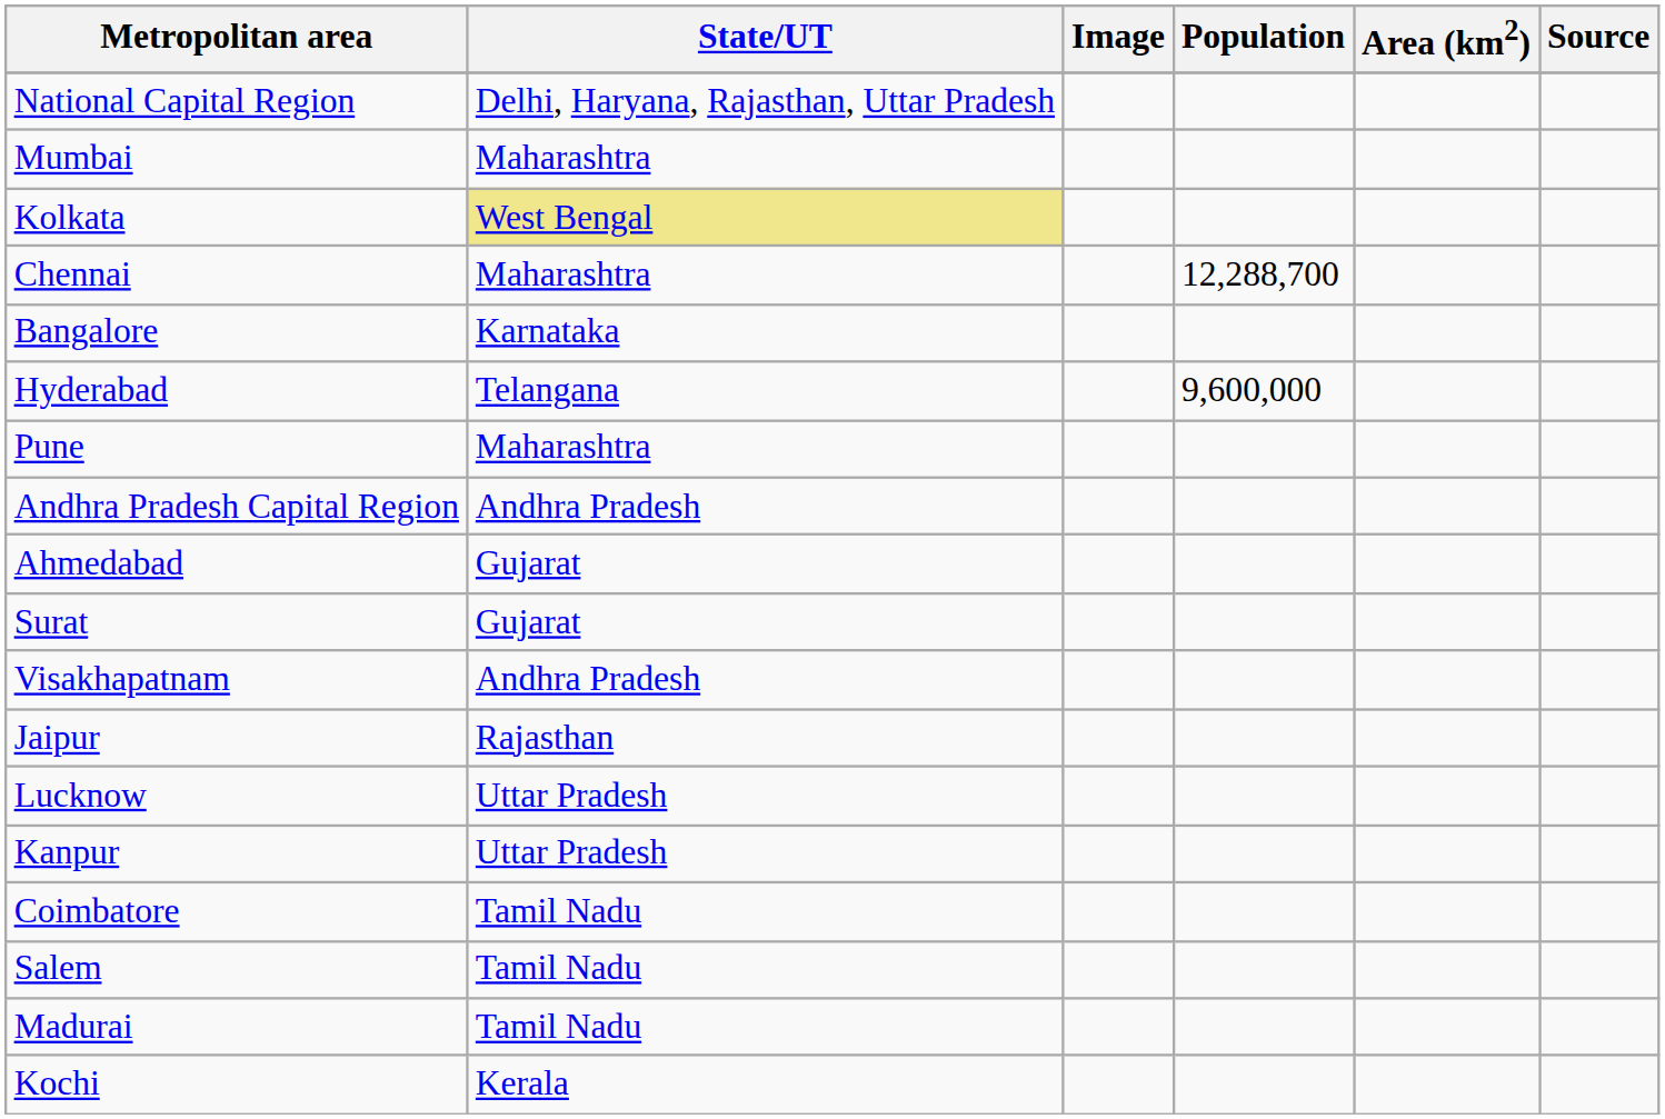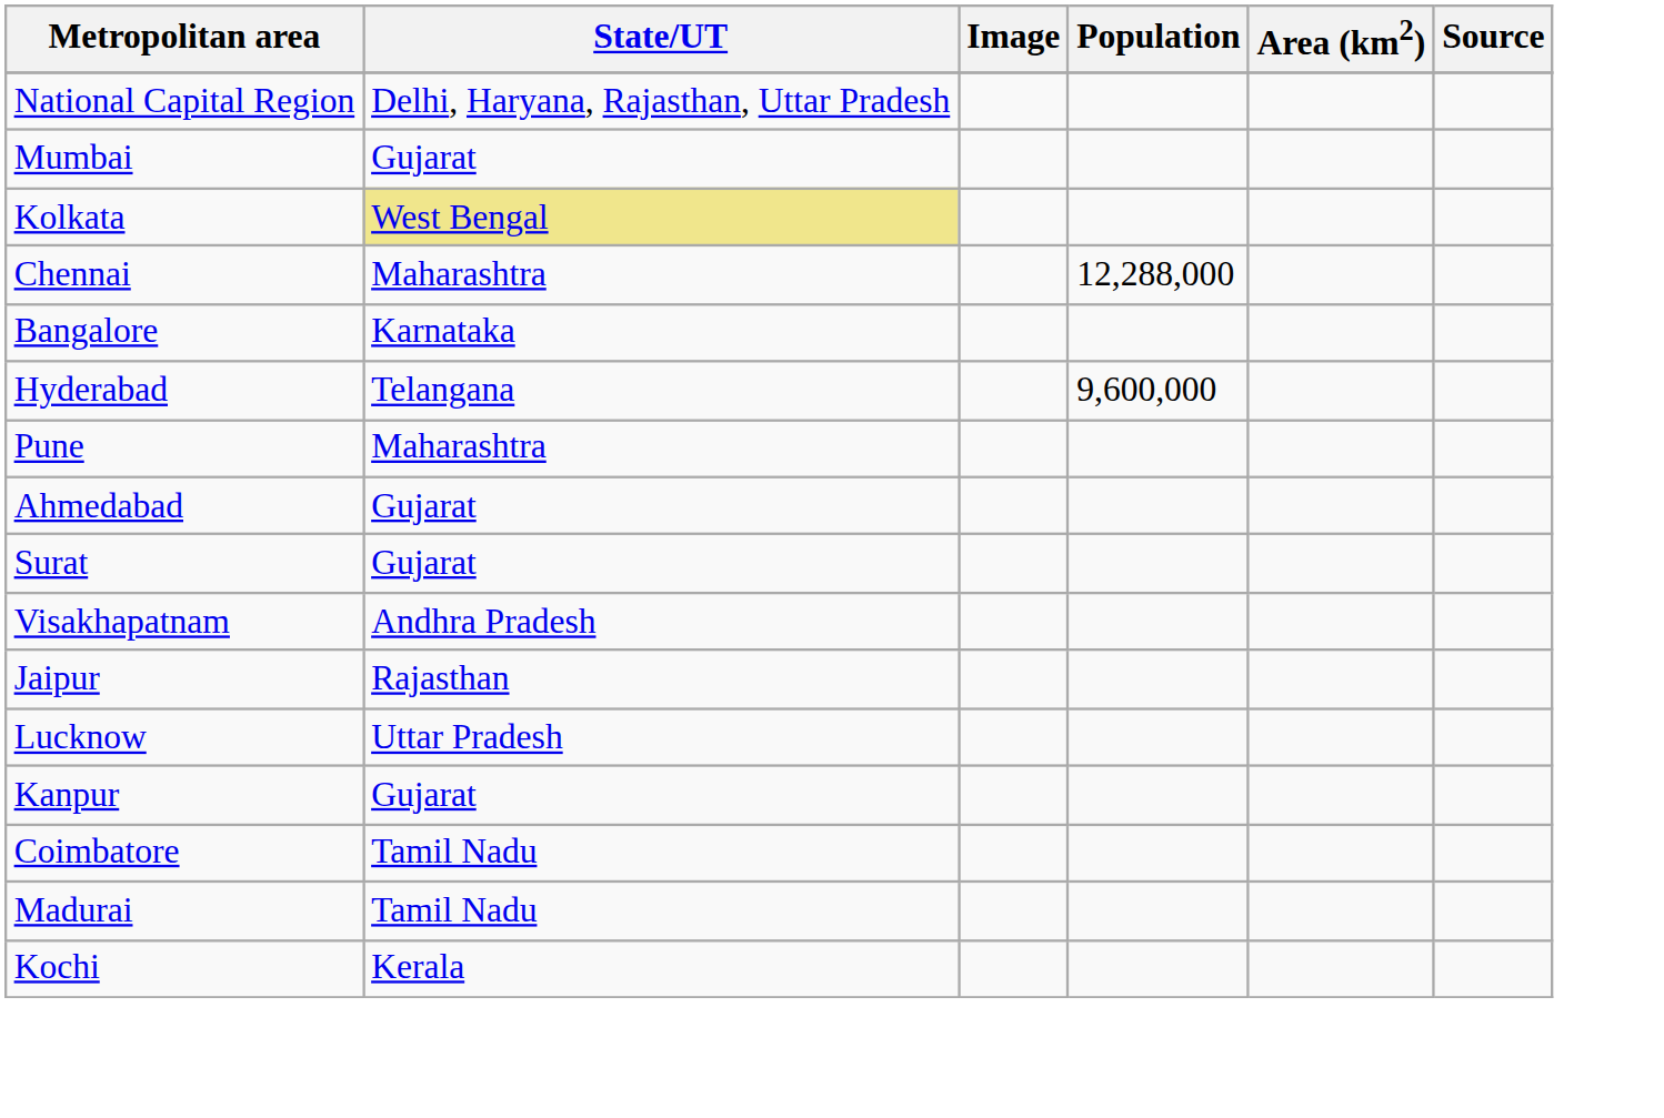Mumbai | State/UT: Maharashtra -> Gujarat
Chennai | Population: 12,288,700 -> 12,288,000
- row: Andhra Pradesh Capital Region | Andhra Pradesh
Kanpur | State/UT: Uttar Pradesh -> Gujarat
- row: Salem | Tamil Nadu
